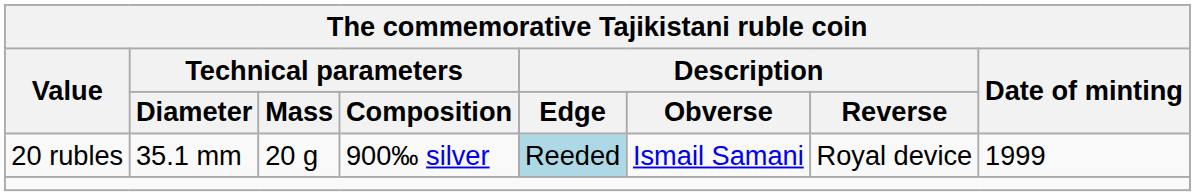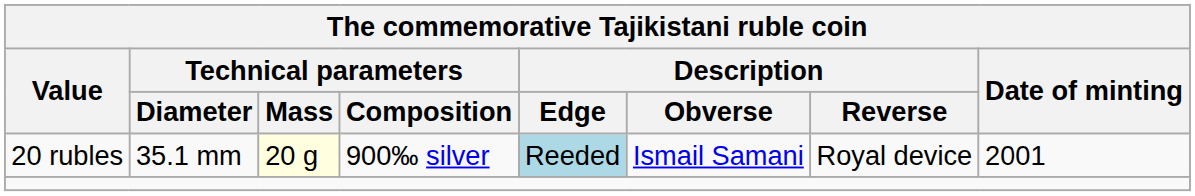20 rubles | Technical parameters / Mass: no background -> lightyellow background
20 rubles | Date of minting: 1999 -> 2001
